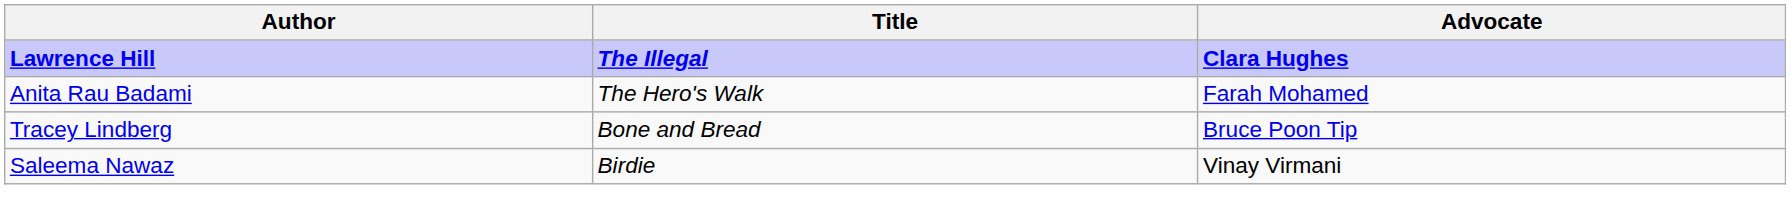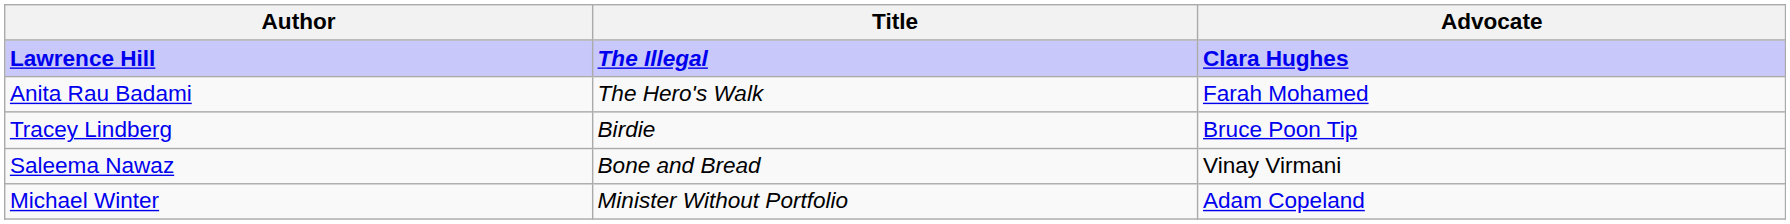Tracey Lindberg | Title: Bone and Bread -> Birdie
Saleema Nawaz | Title: Birdie -> Bone and Bread
+ row: Michael Winter | Minister Without Portfolio | Adam Copeland
